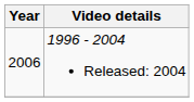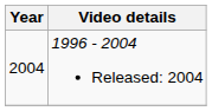1996 - 2004 Released: 2004 | Year: 2006 -> 2004
